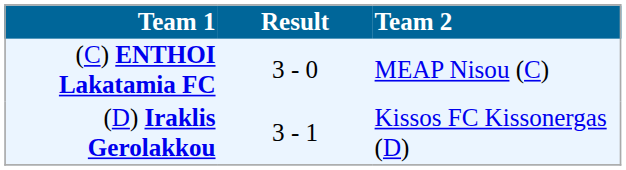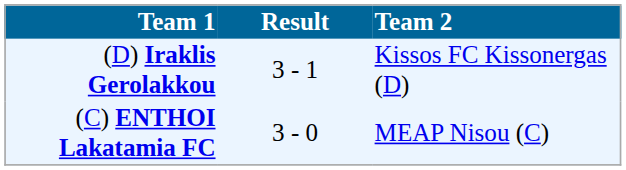rows swapped: (C) ENTHOI Lakatamia FC <-> (D) Iraklis Gerolakkou
